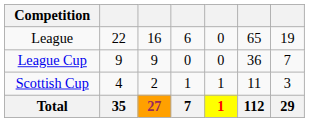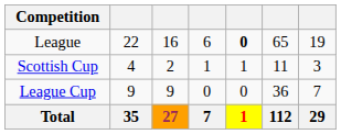League | column 5: normal -> bold
rows swapped: Scottish Cup <-> League Cup
